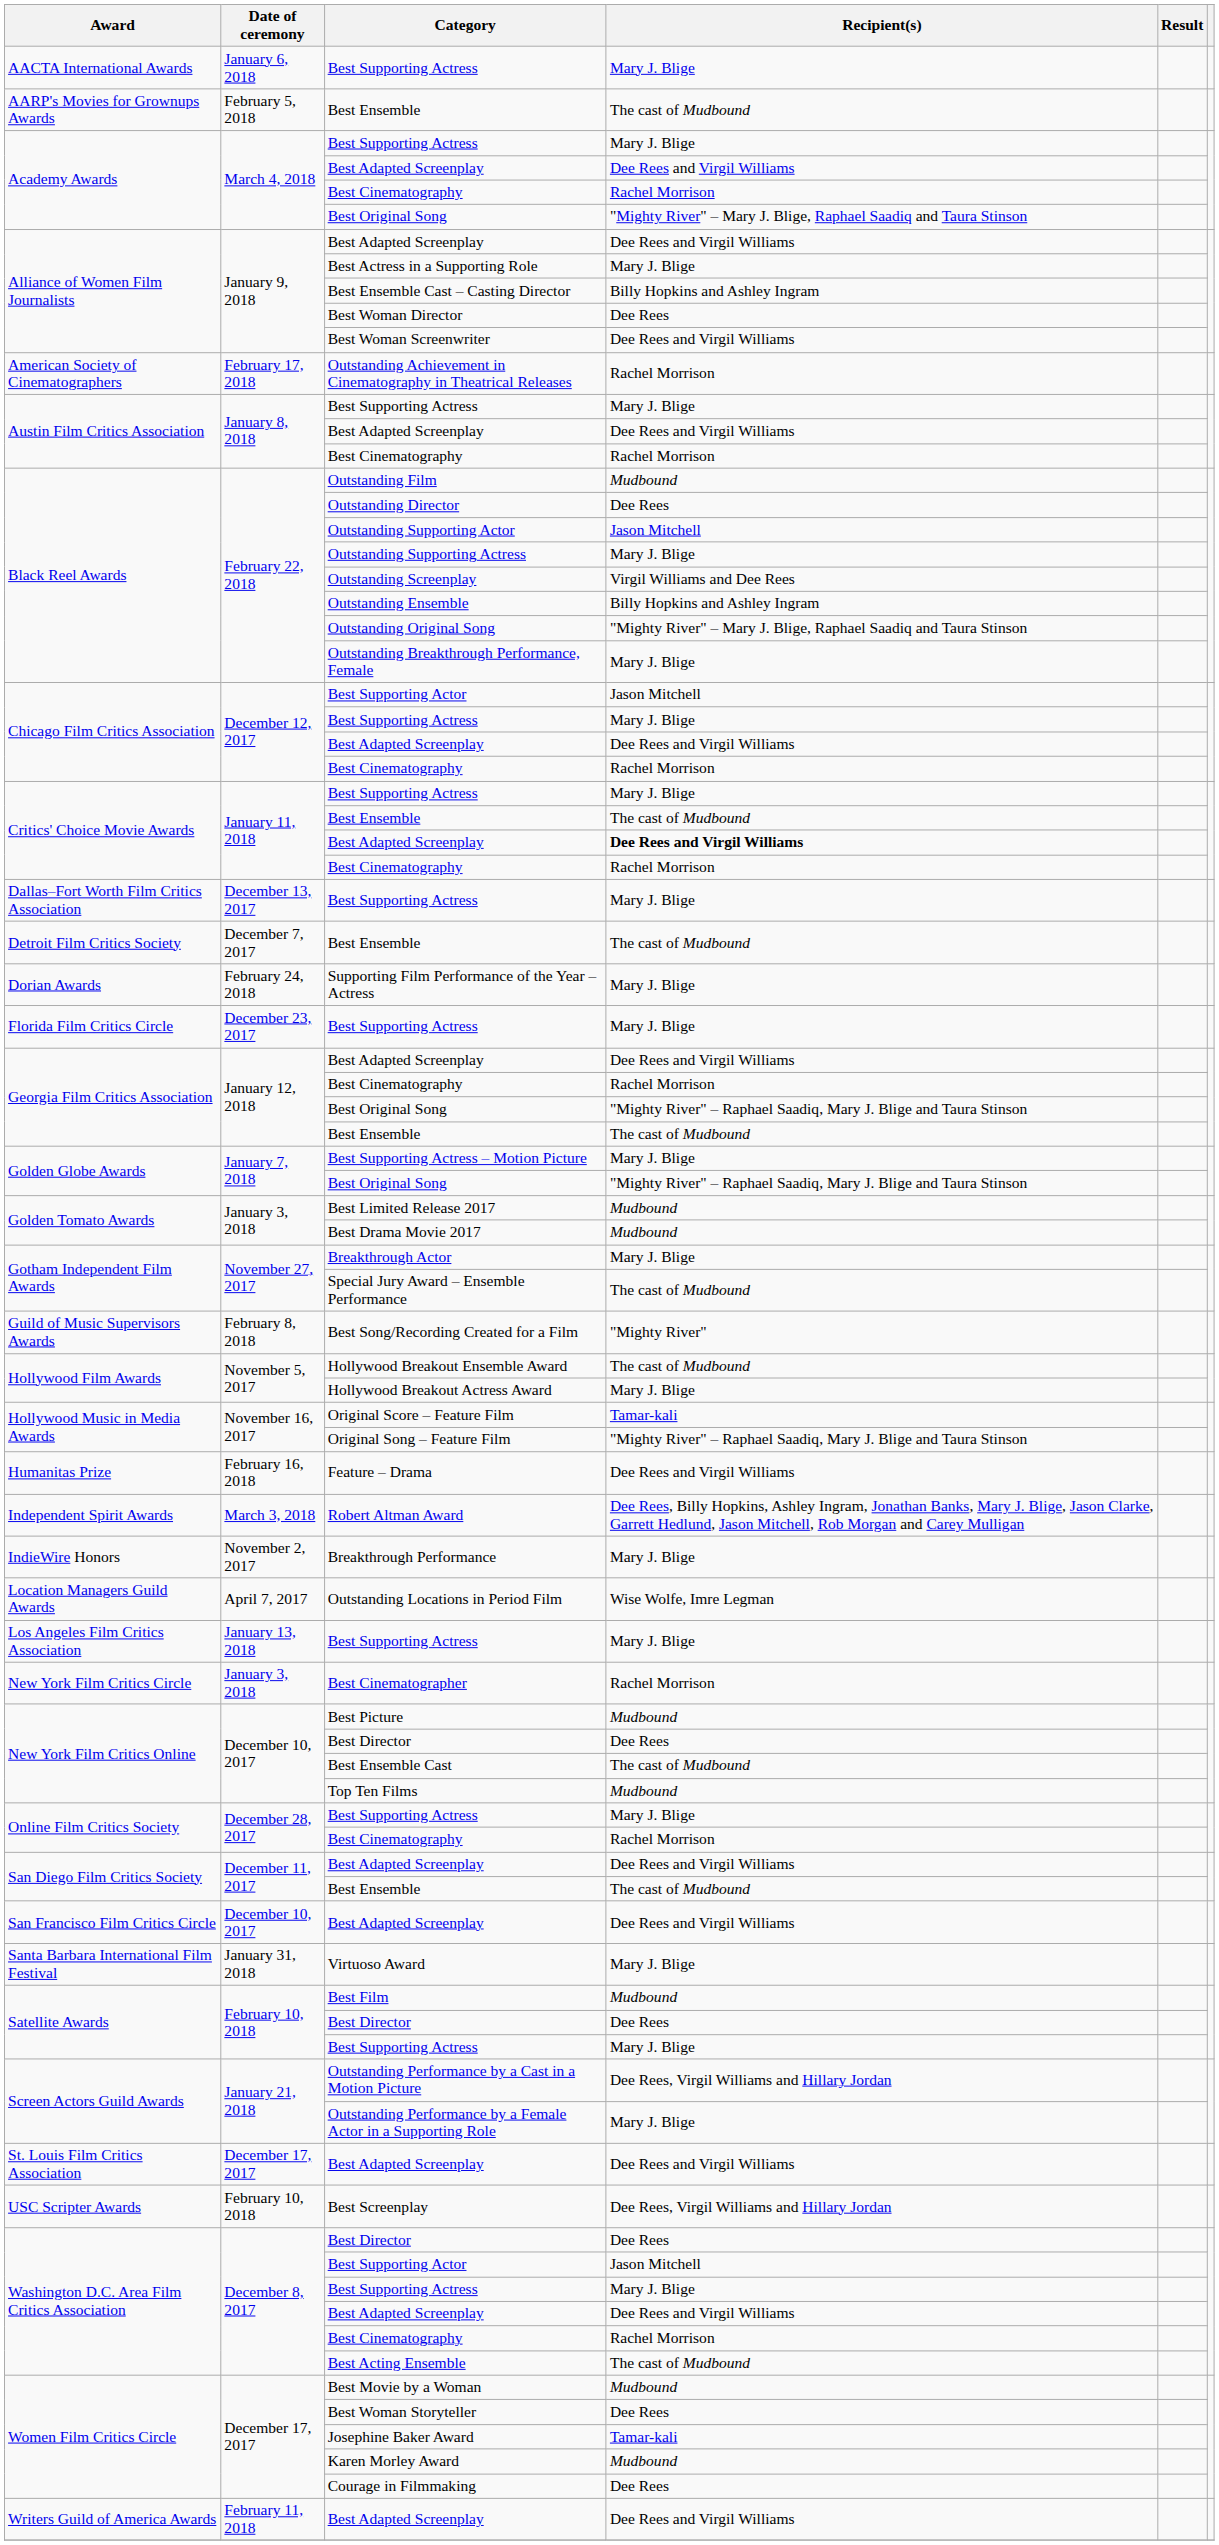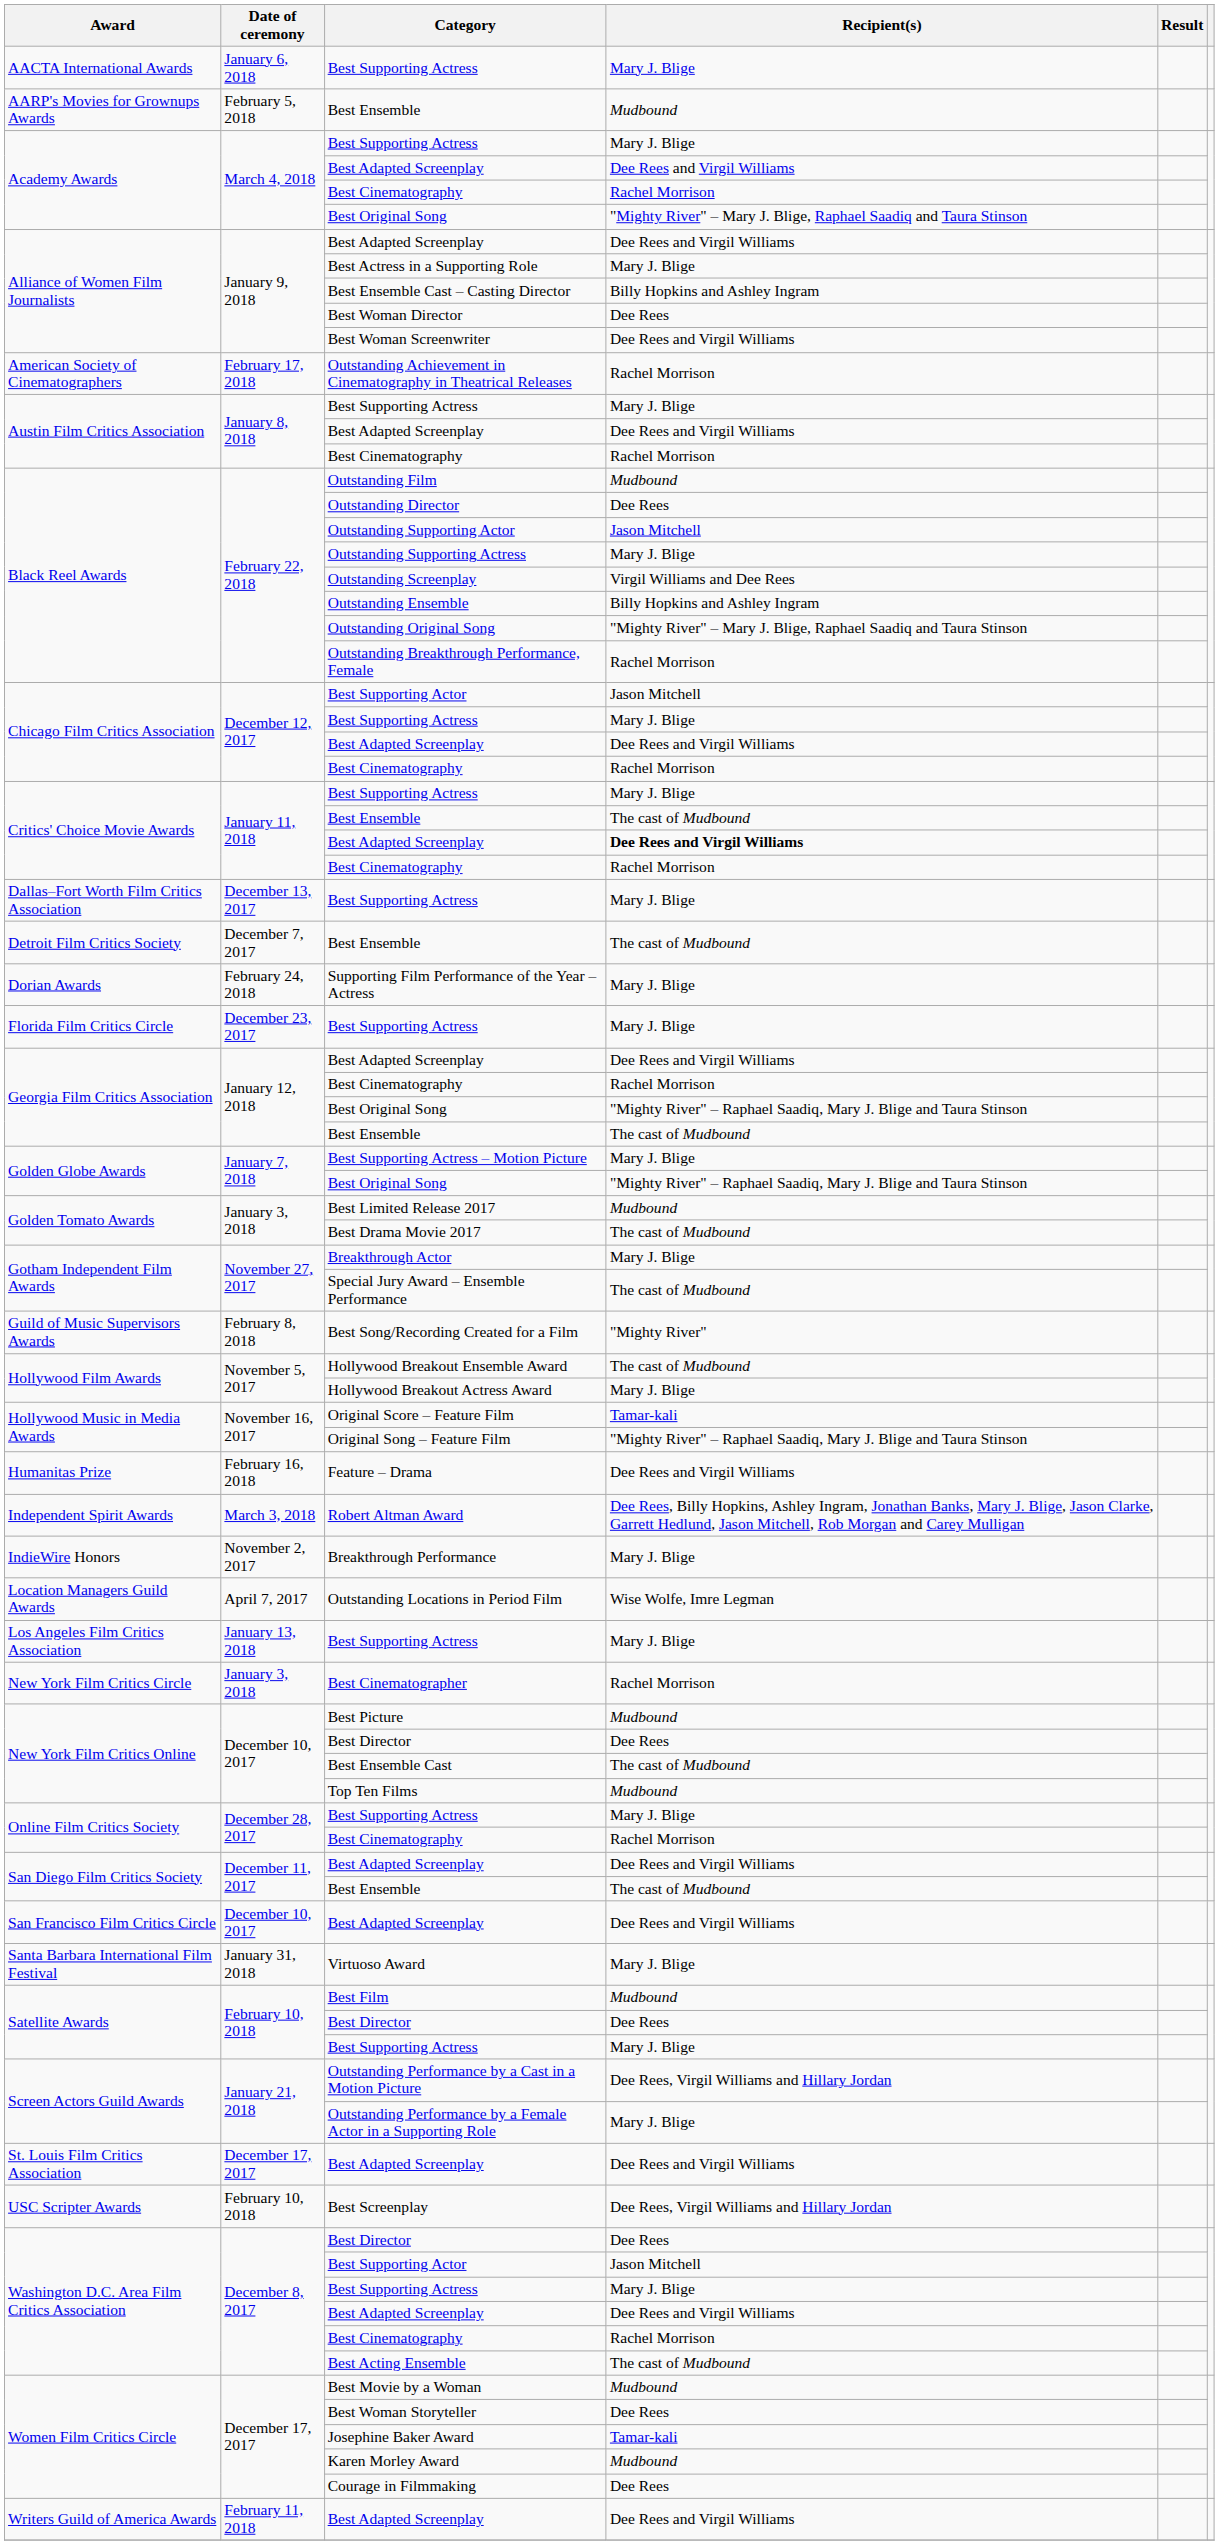AARP's Movies for Grownups Awards / Best Ensemble | Recipient(s): The cast of Mudbound -> Mudbound
Outstanding Breakthrough Performance, Female | Recipient(s): Mary J. Blige -> Rachel Morrison
Best Drama Movie 2017 | Recipient(s): Mudbound -> The cast of Mudbound
